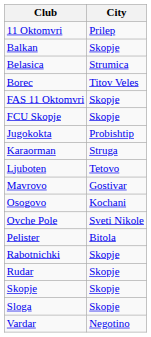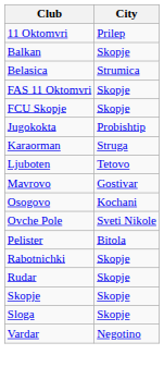- row: Borec | Titov Veles
